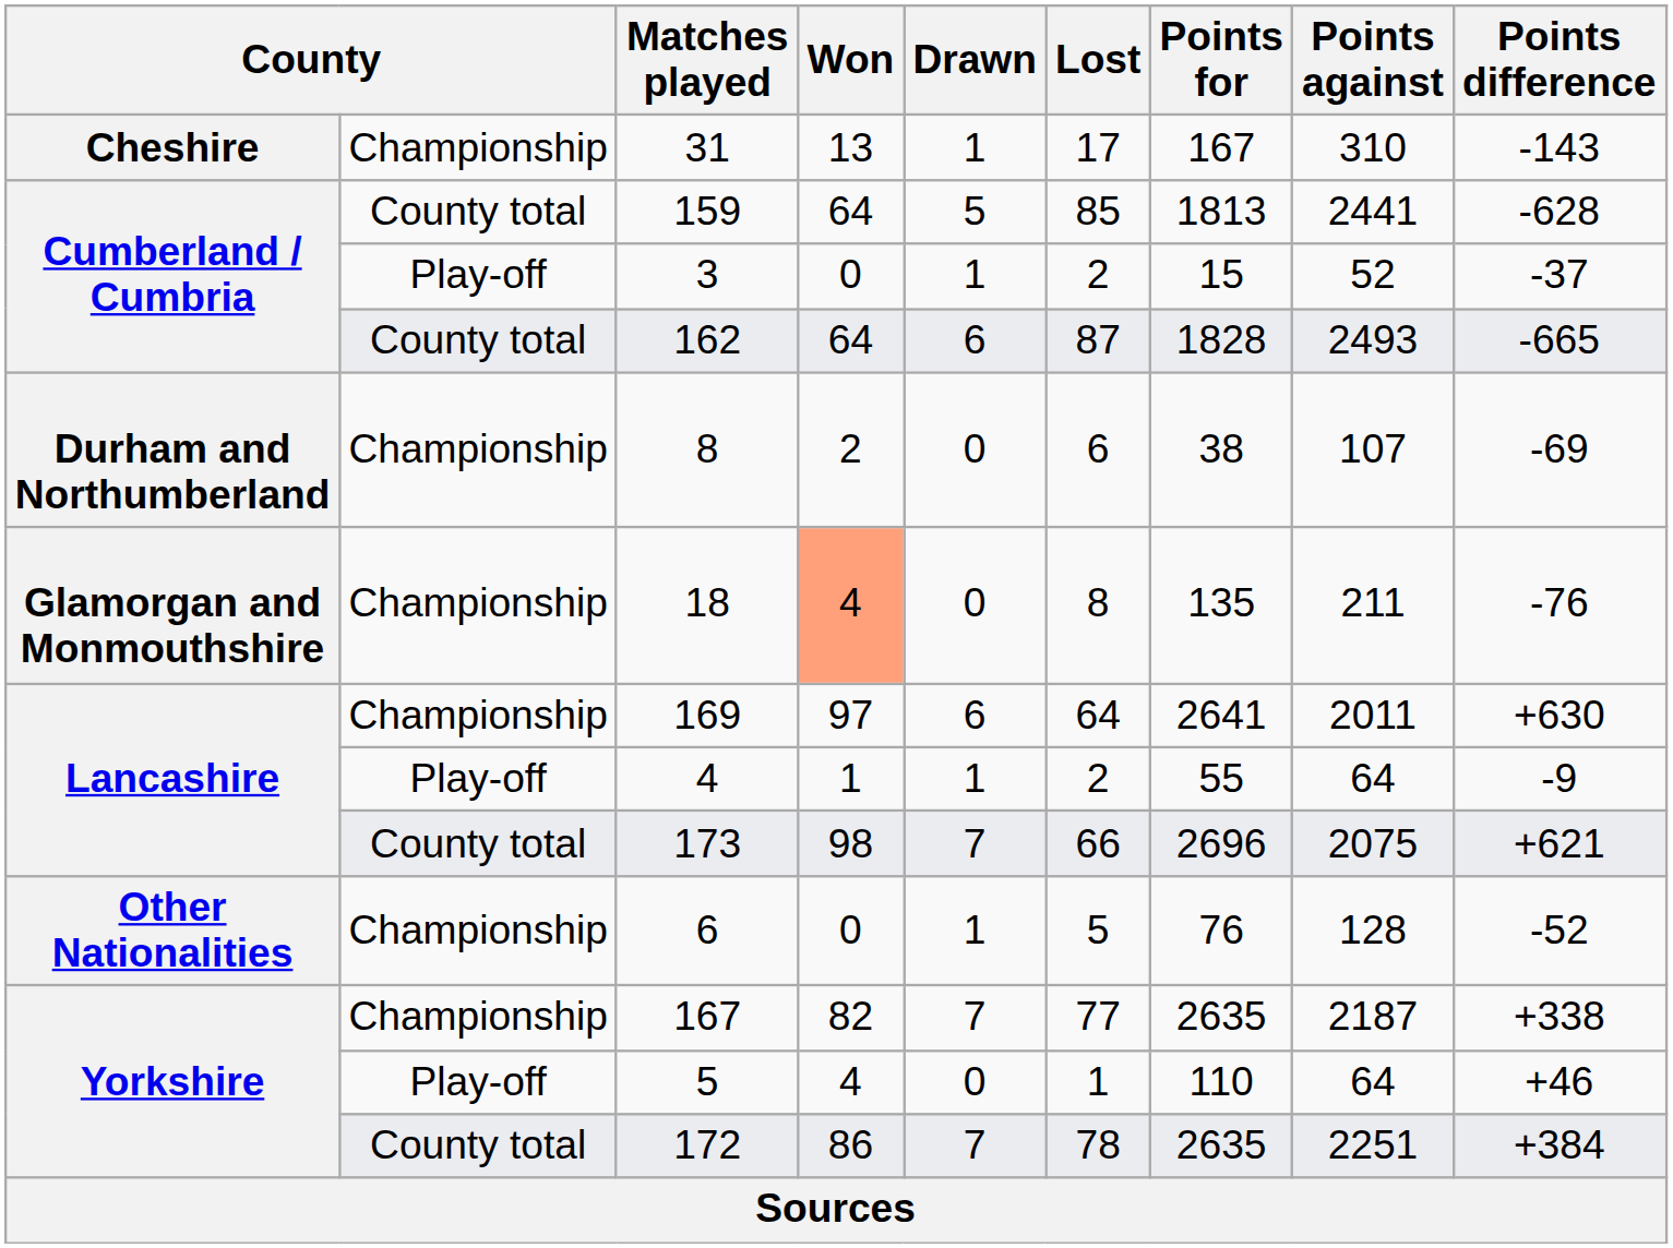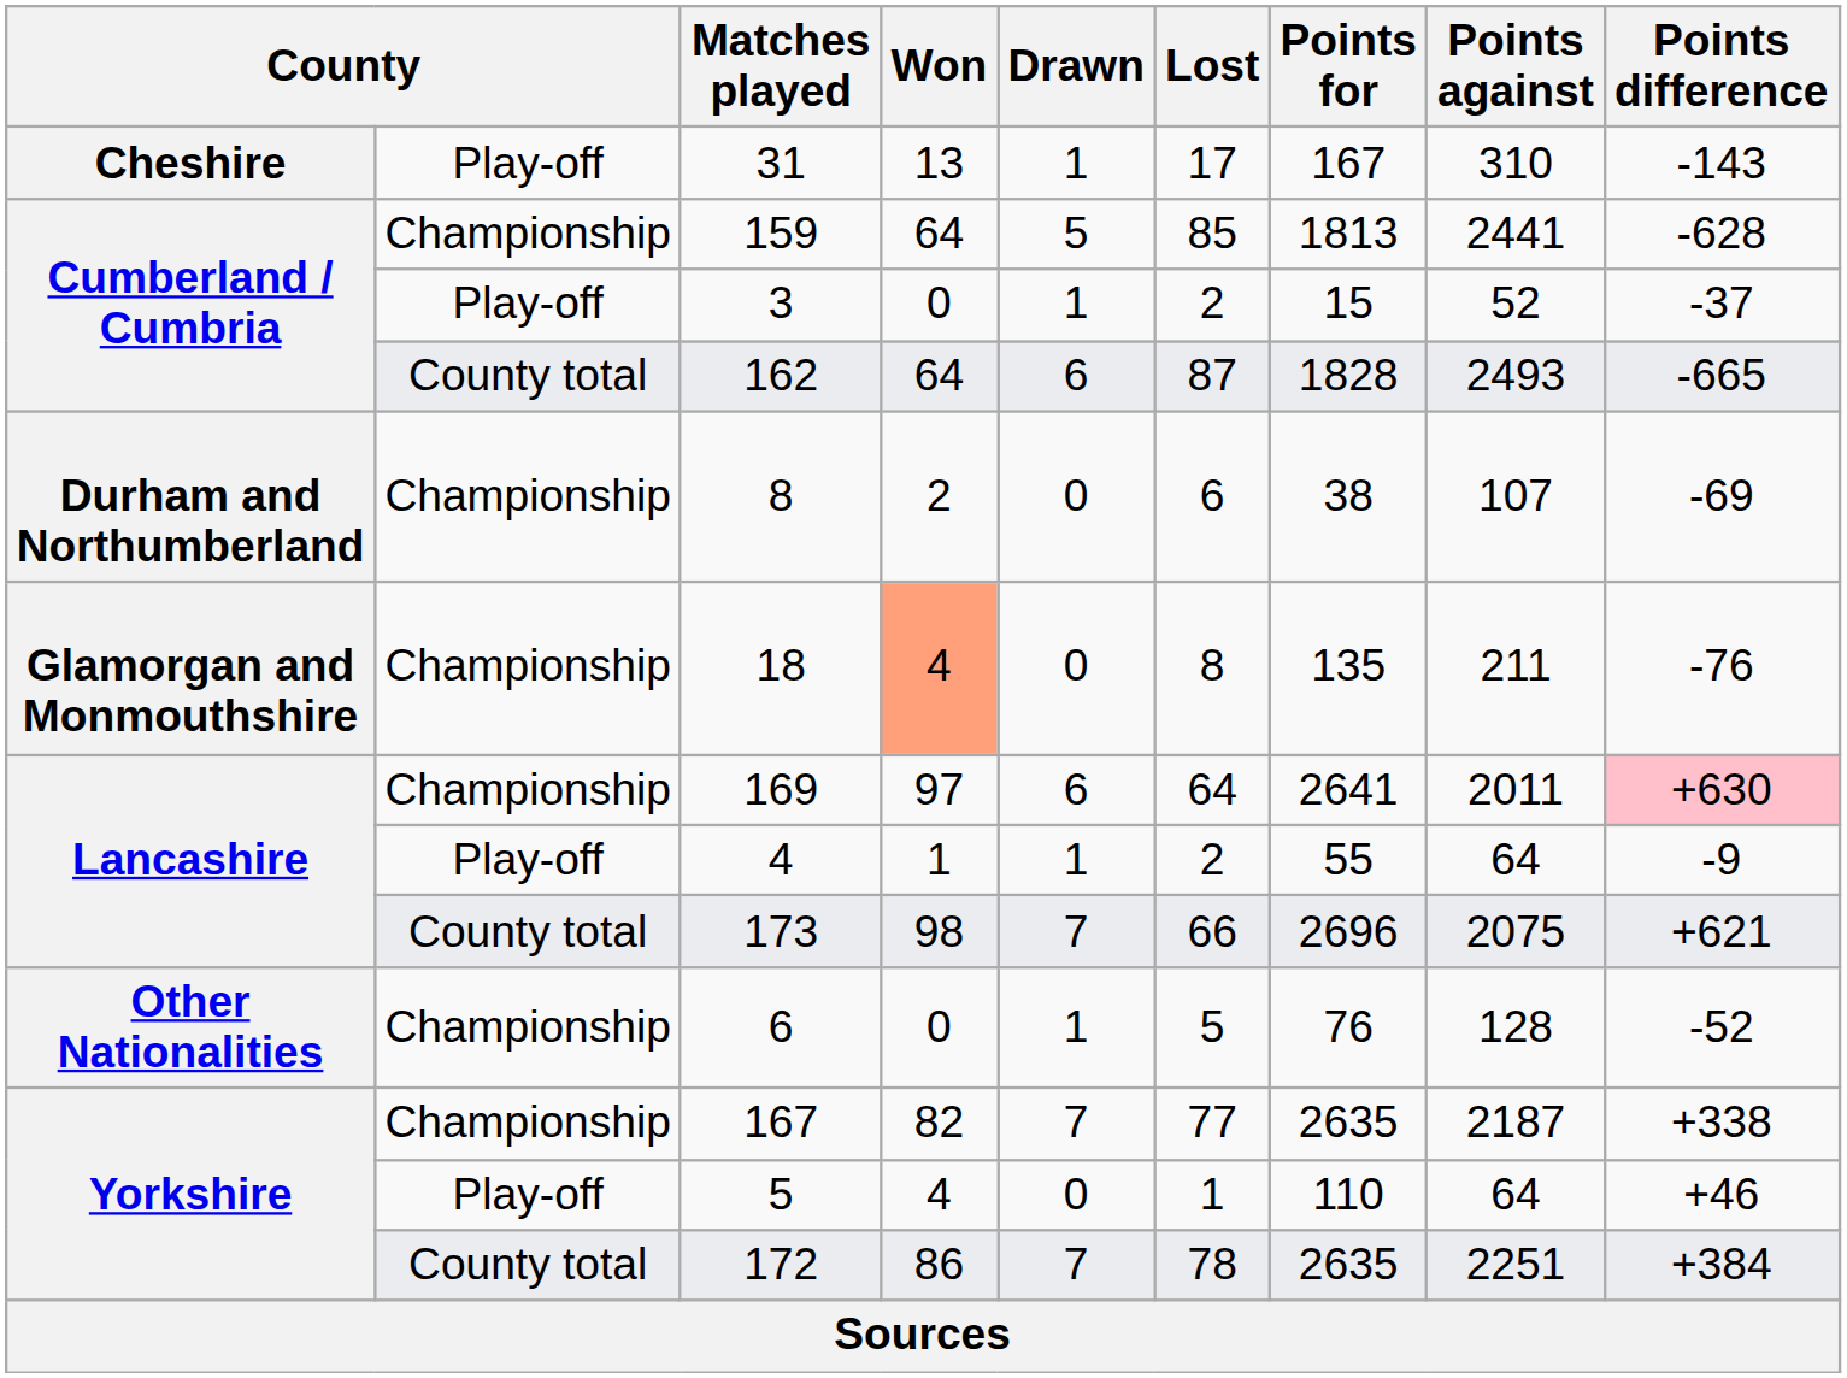31 | column 2: Championship -> Play-off
159 | column 2: County total -> Championship
169 | Points difference: no background -> pink background
